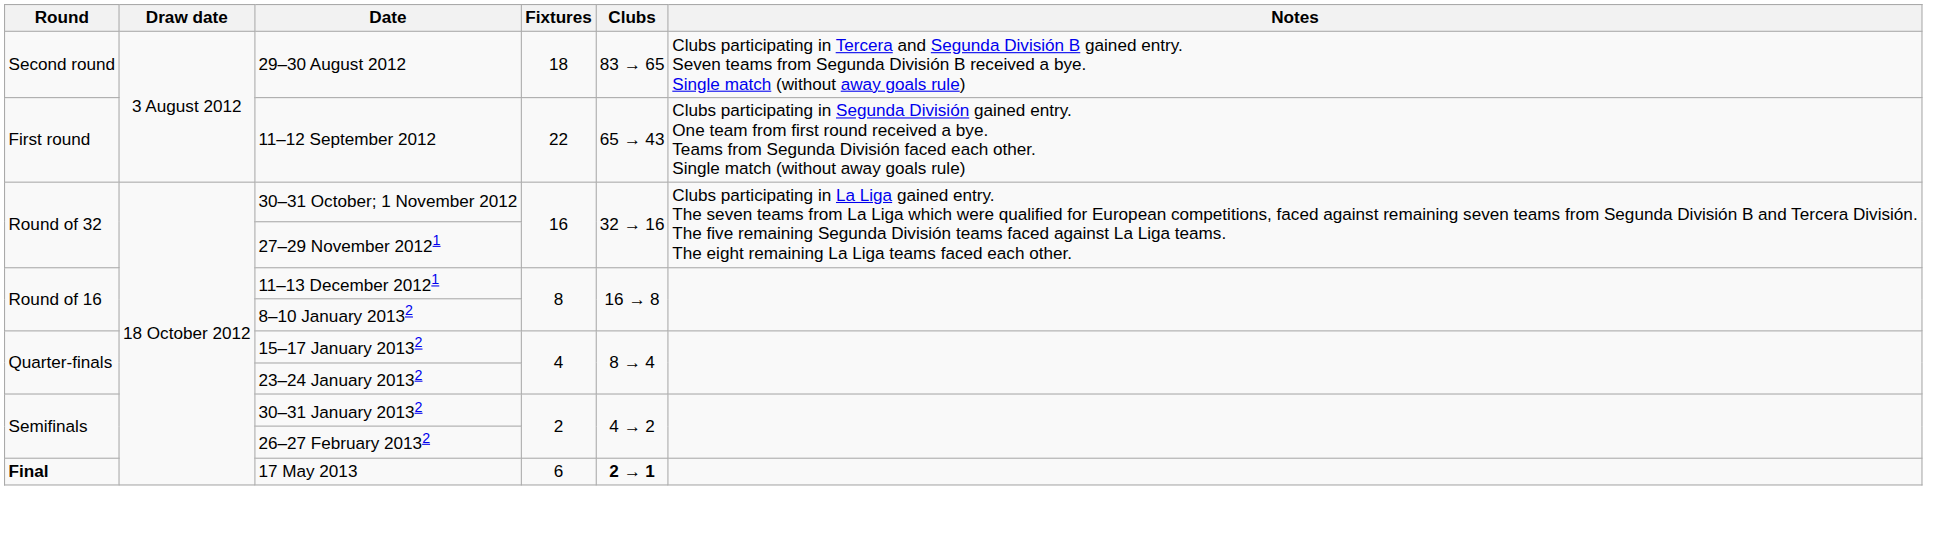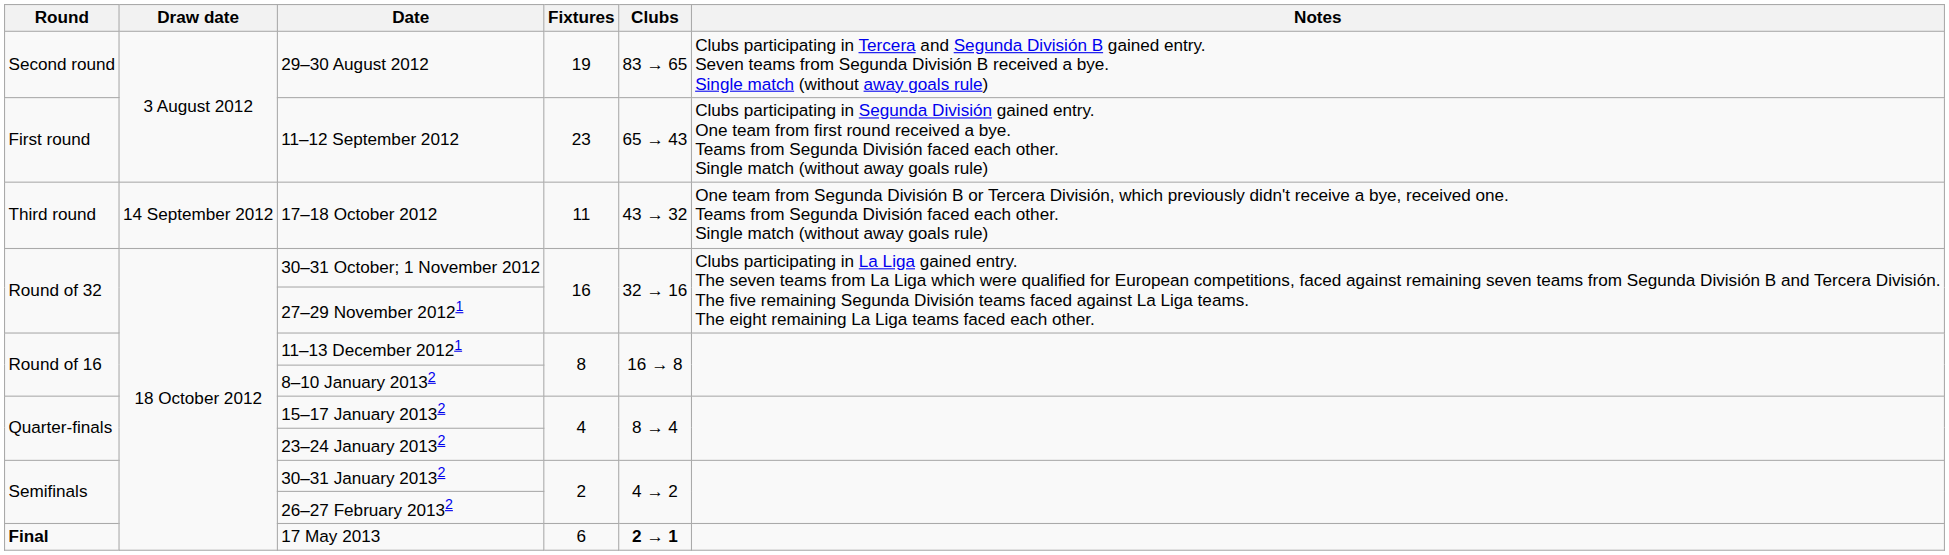29–30 August 2012 | Fixtures: 18 -> 19
11–12 September 2012 | Fixtures: 22 -> 23
+ row: Third round | 14 September 2012 | 17–18 October 2012 | 11 | 43 → 32 | One team from Segunda División B or Tercera División, which previously didn't receive a bye, received one. Teams from Segunda División faced each other. Single match (without away goals rule)
